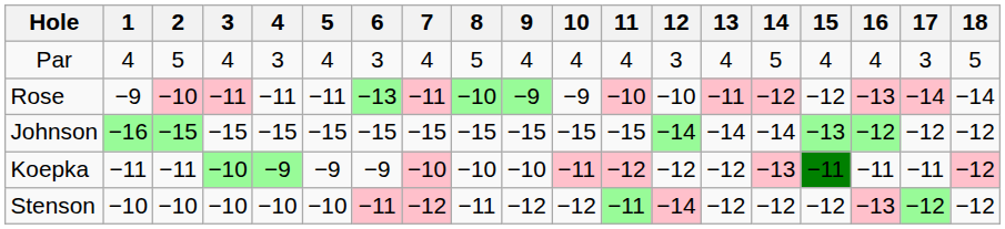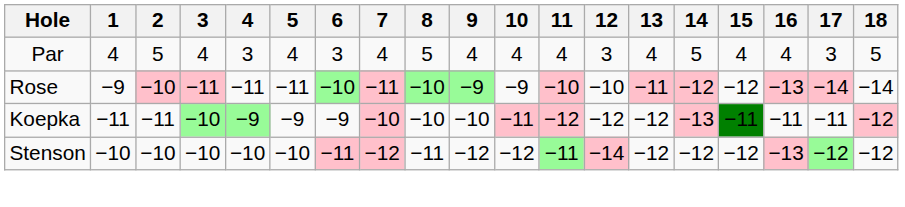Rose | 6: −13 -> −10
- row: Johnson | −16 | −15 | −15 | −15 | −15 | −15 | −15 | −15 | −15 | −15 | −15 | −14 | −14 | −14 | −13 | −12 | −12 | −12
